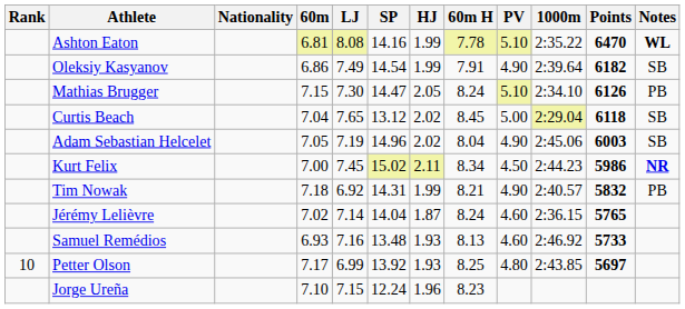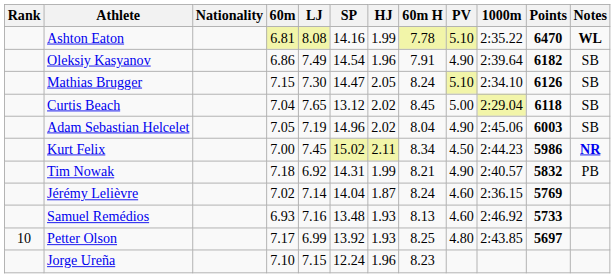Oleksiy Kasyanov | HJ: 1.99 -> 1.96
Mathias Brugger | Notes: PB -> SB
Jérémy Lelièvre | Points: 5765 -> 5769
